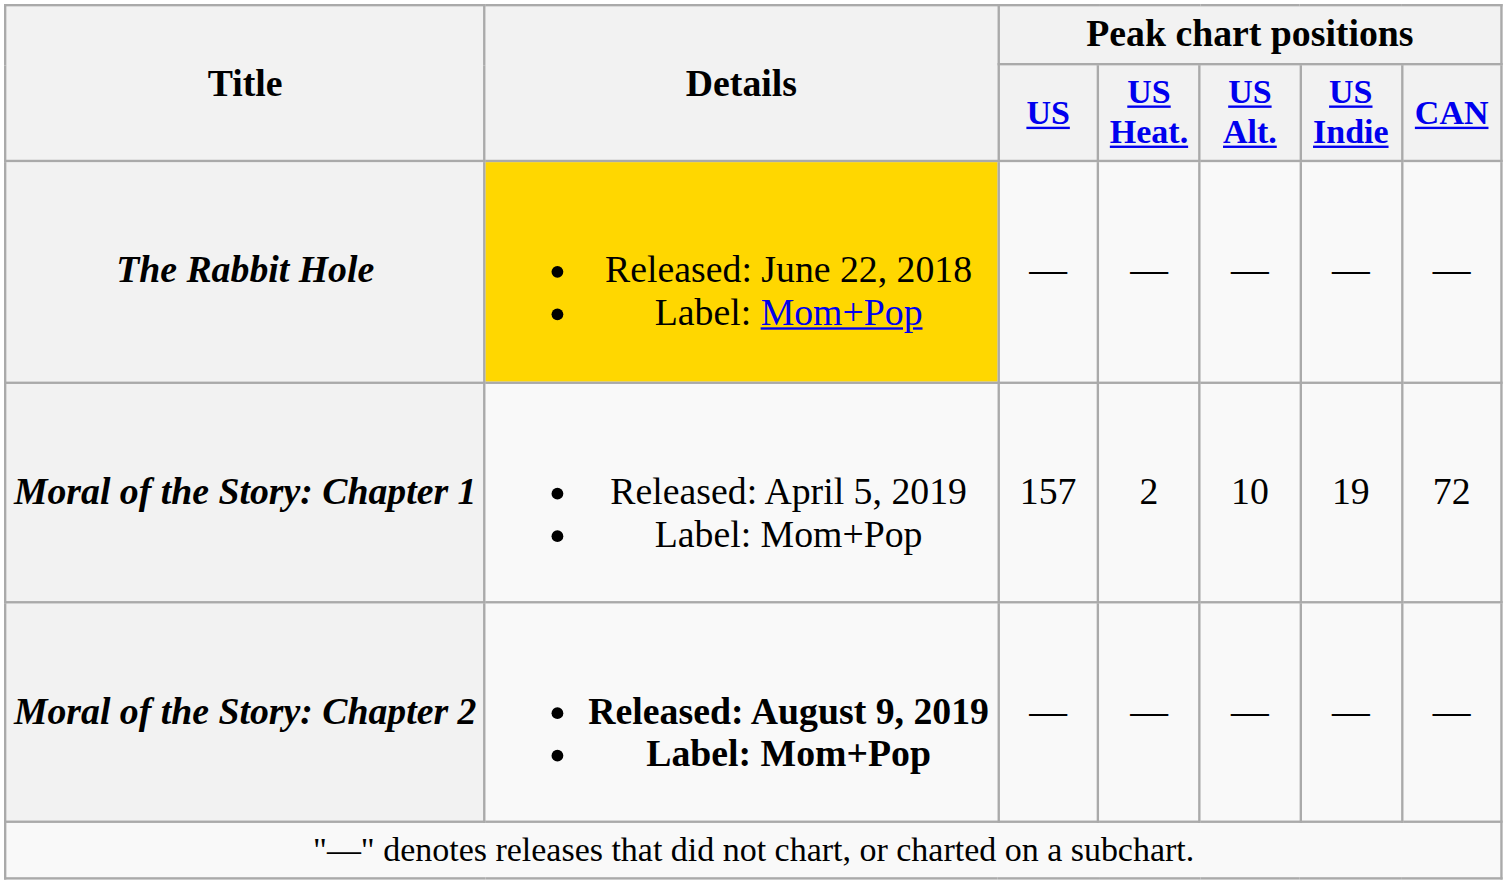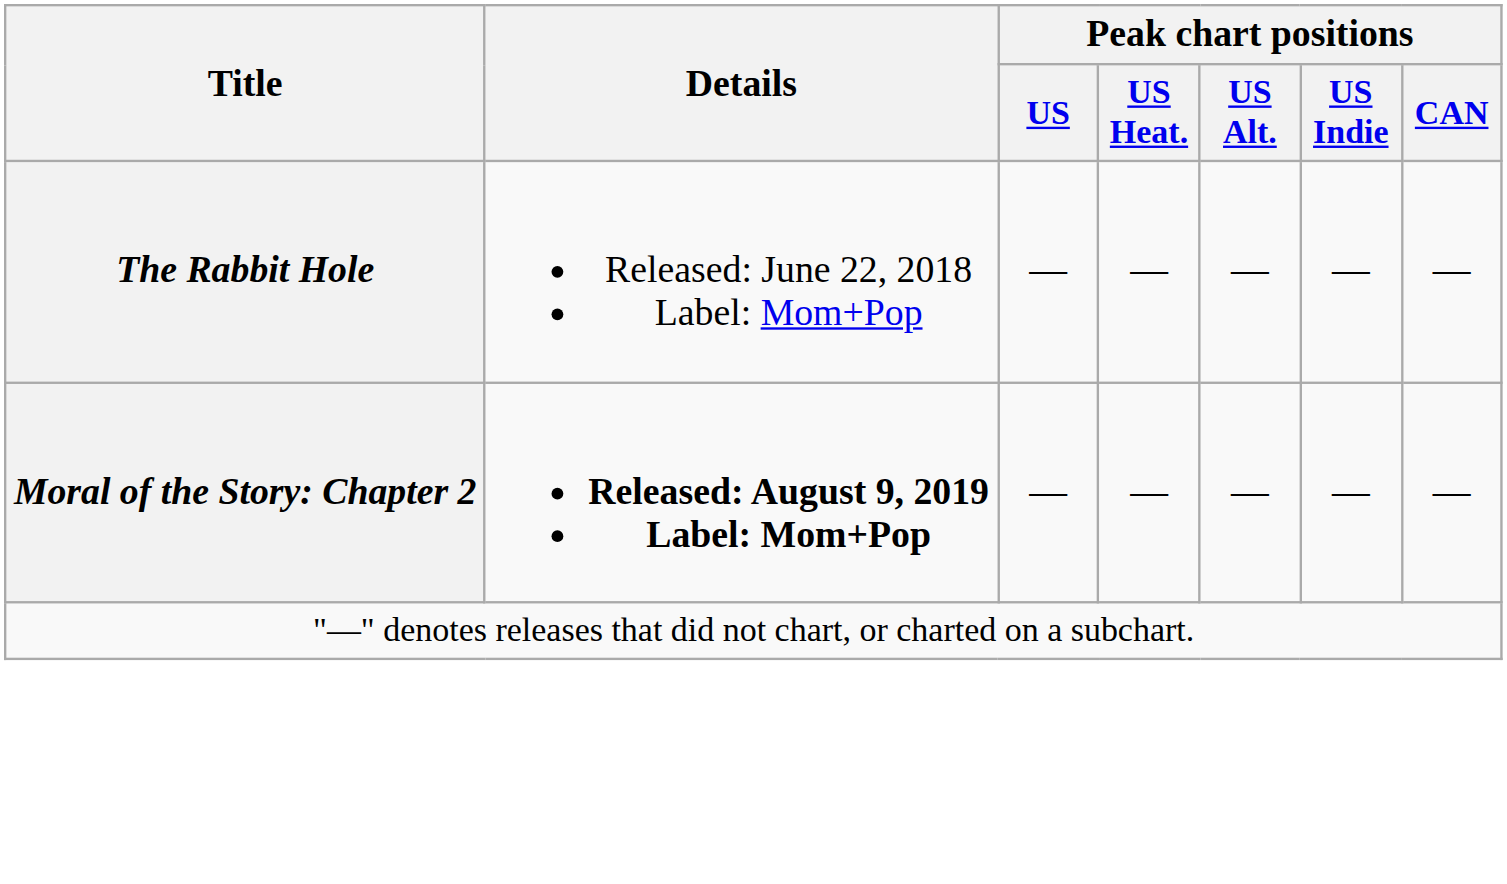The Rabbit Hole | Details: gold background -> no background
- row: Moral of the Story: Chapter 1 | Released: April 5, 2019 Label: Mom+Pop | 157 | 2 | 10 | 19 | 72
